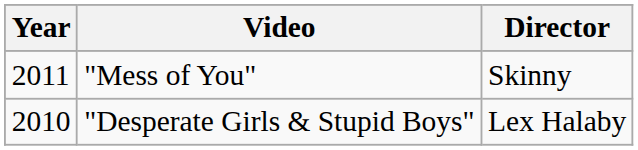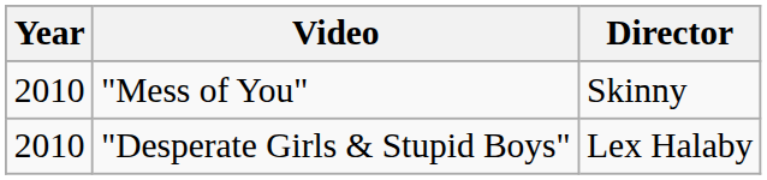"Mess of You" | Year: 2011 -> 2010
